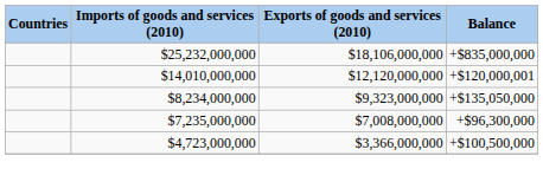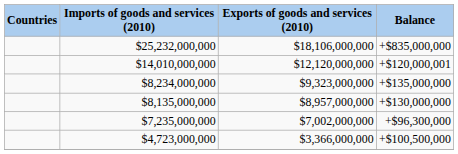$8,234,000,000 | Balance: +$135,050,000 -> +$135,000,000
+ row: $8,135,000,000 | $8,957,000,000 | +$130,000,000
$7,235,000,000 | Exports of goods and services (2010): $7,008,000,000 -> $7,002,000,000
